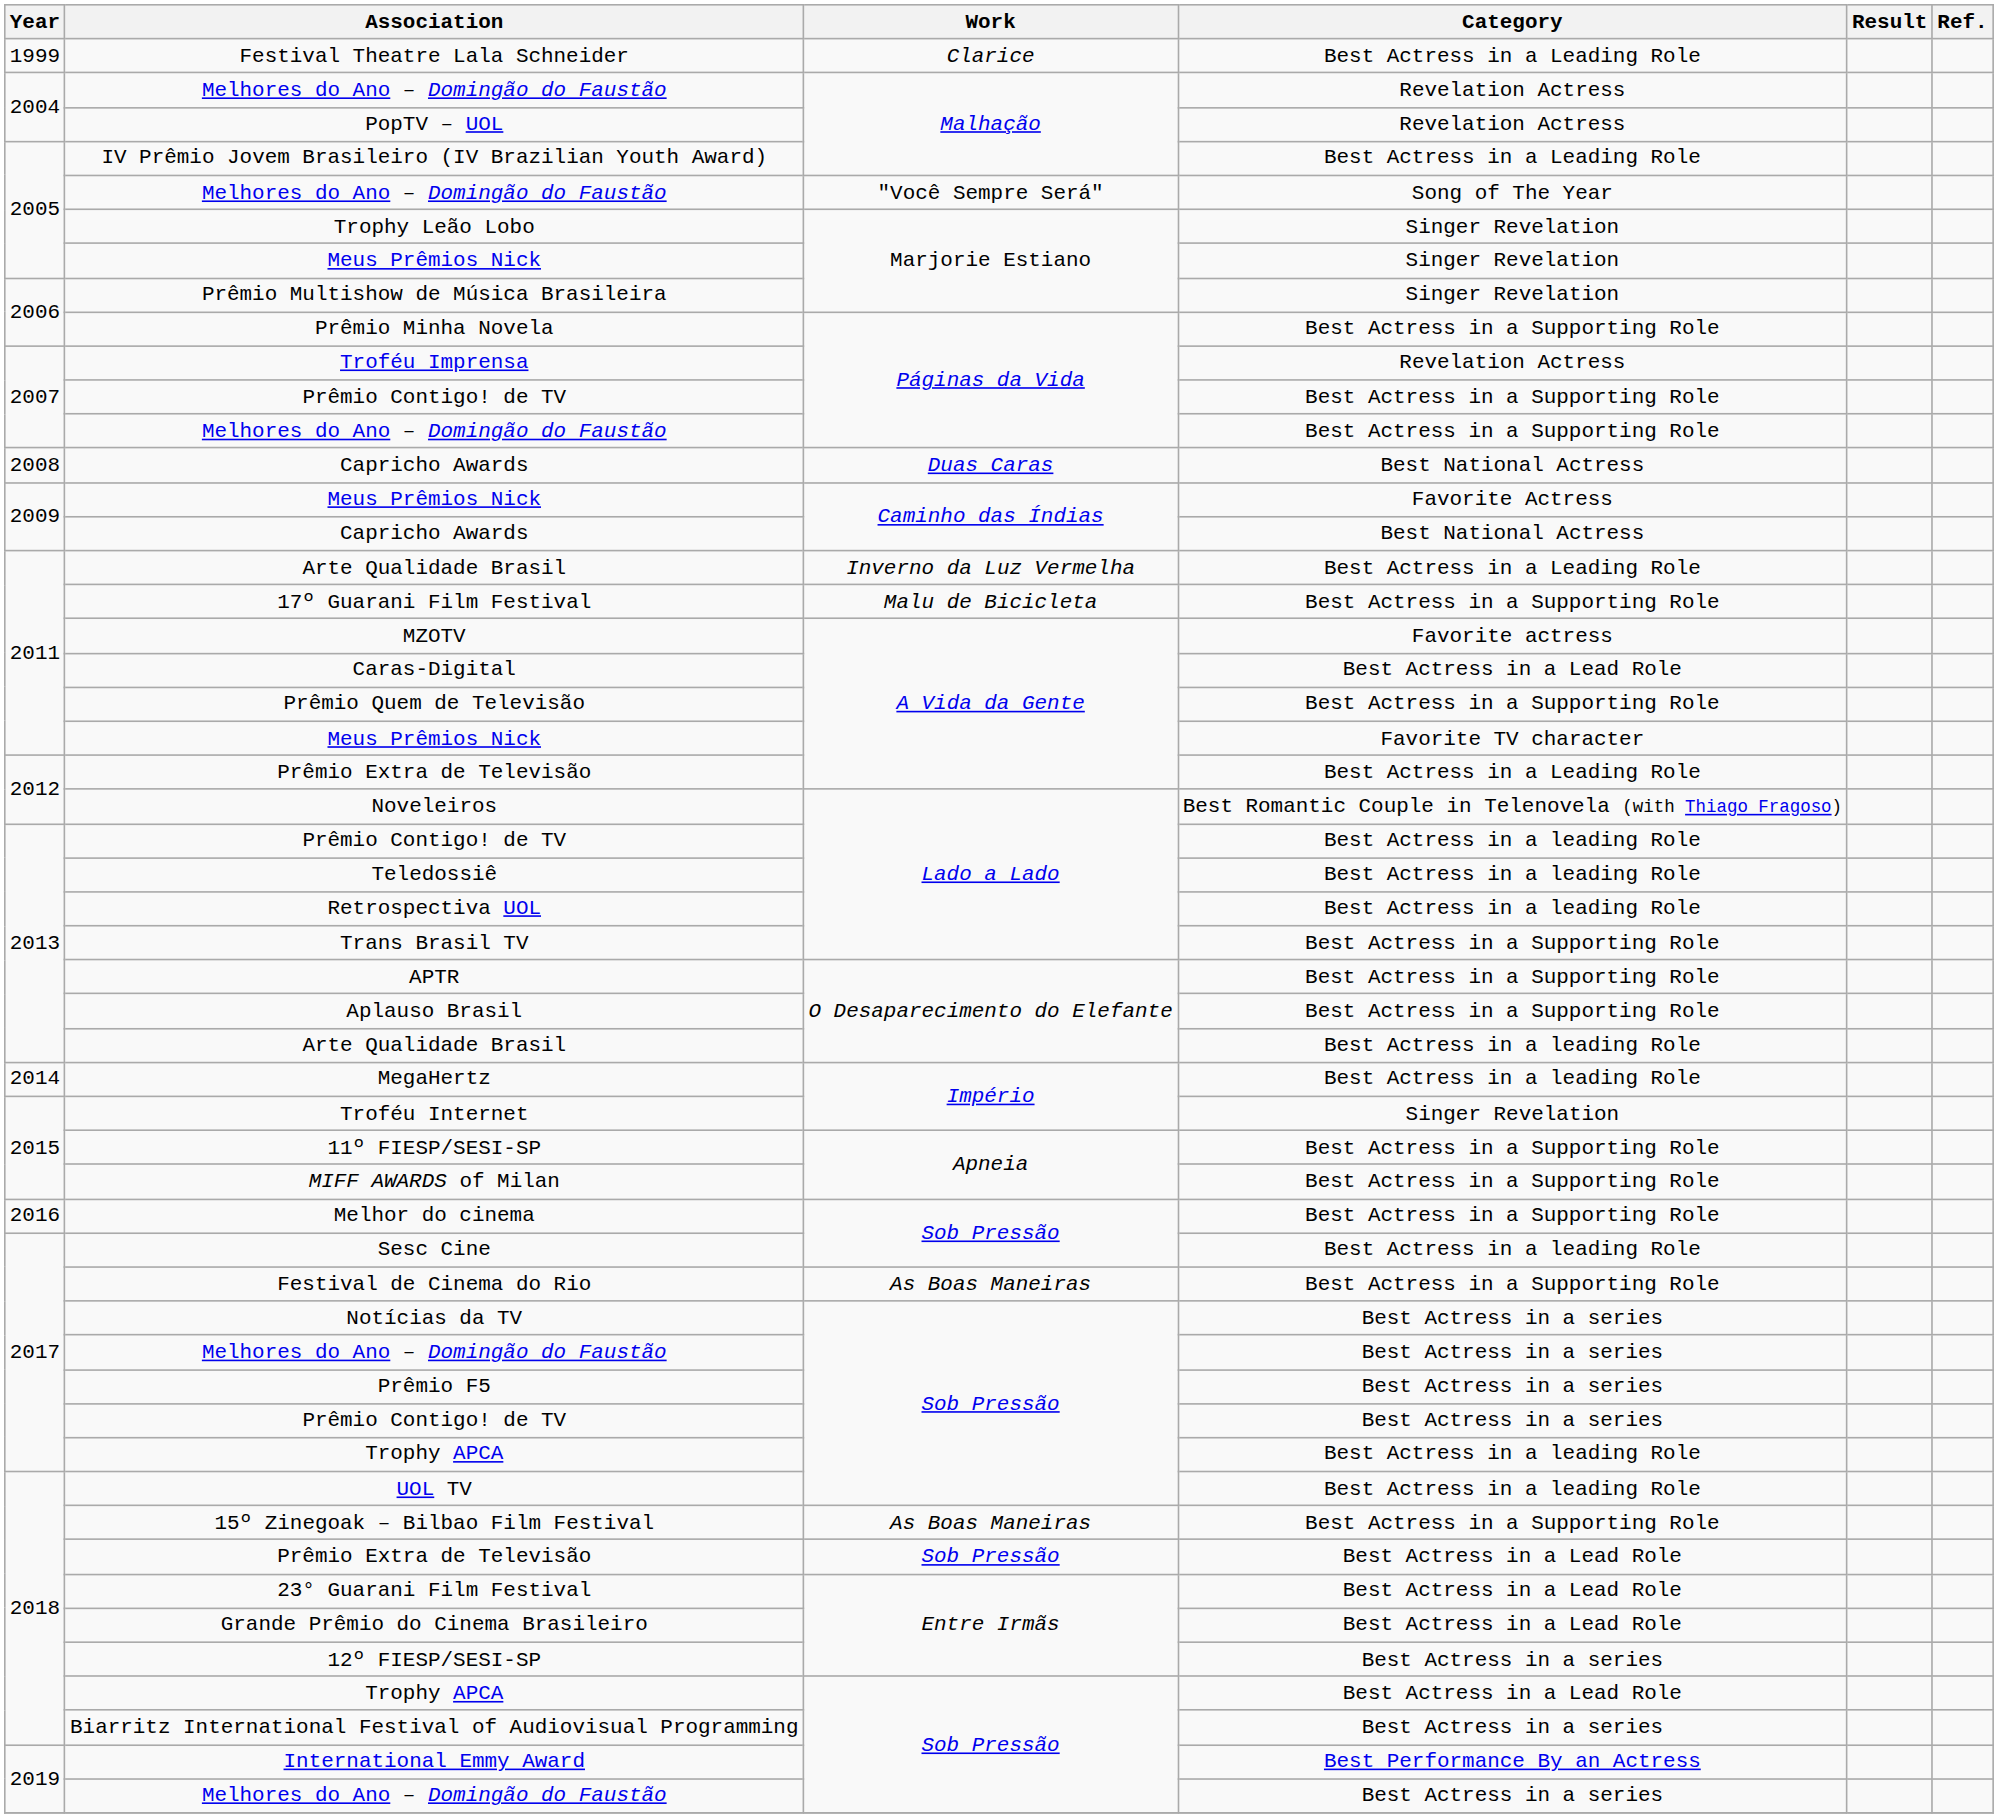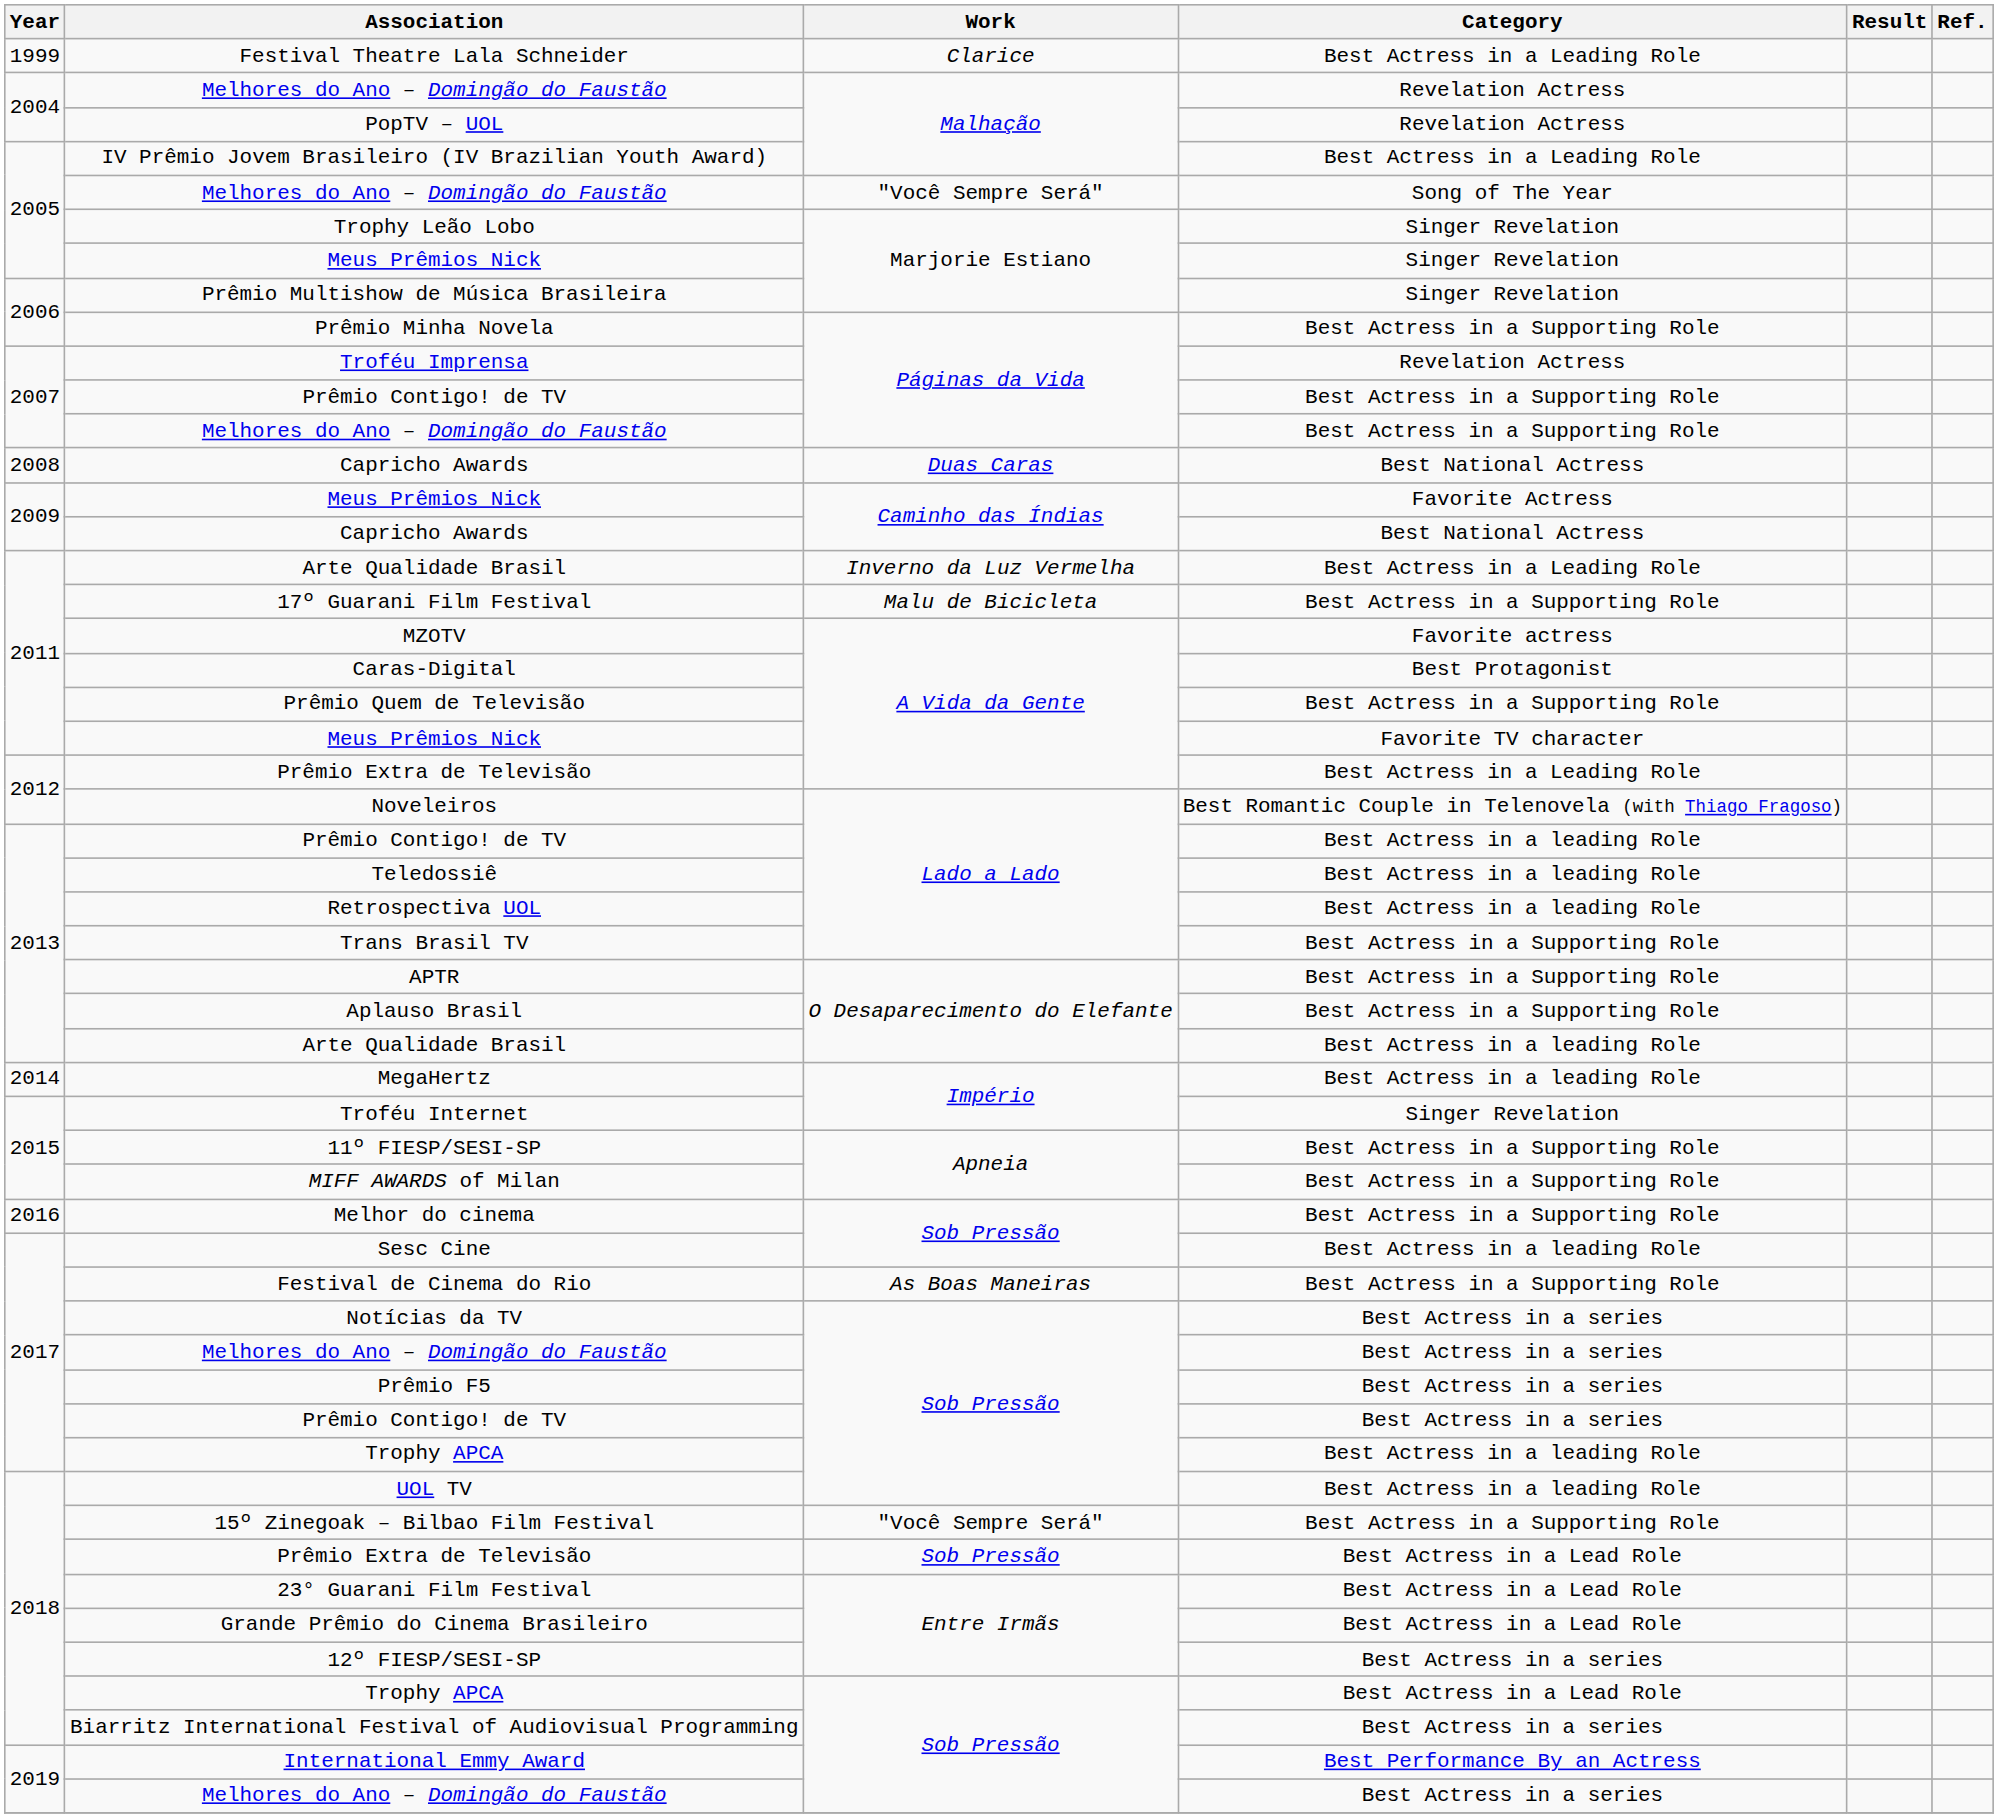Caras-Digital | Category: Best Actress in a Lead Role -> Best Protagonist
15º Zinegoak – Bilbao Film Festival | Work: As Boas Maneiras -> "Você Sempre Será"
